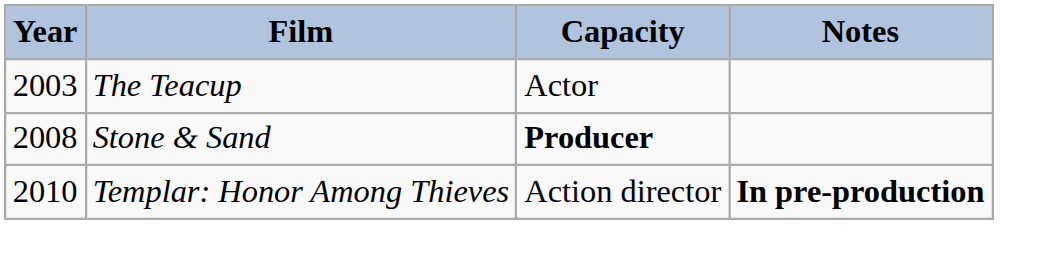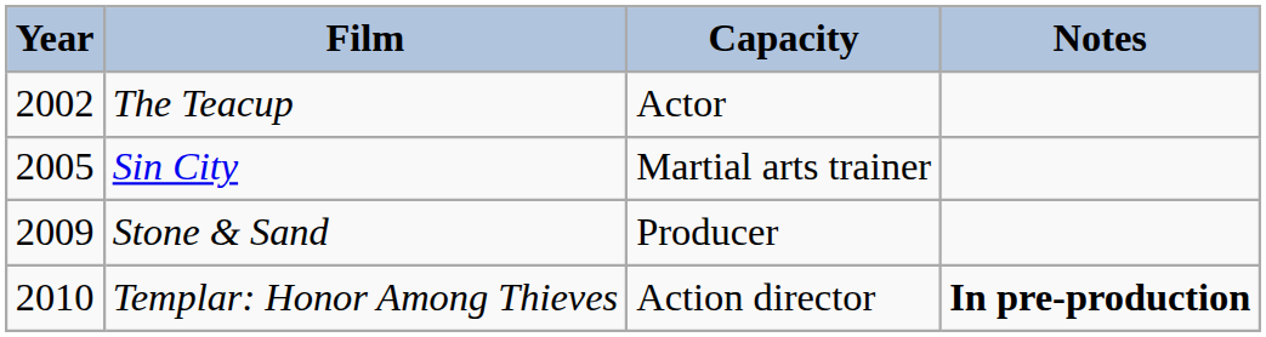The Teacup | Year: 2003 -> 2002
+ row: 2005 | Sin City | Martial arts trainer
Stone & Sand | Year: 2008 -> 2009
Stone & Sand | Capacity: bold -> normal
